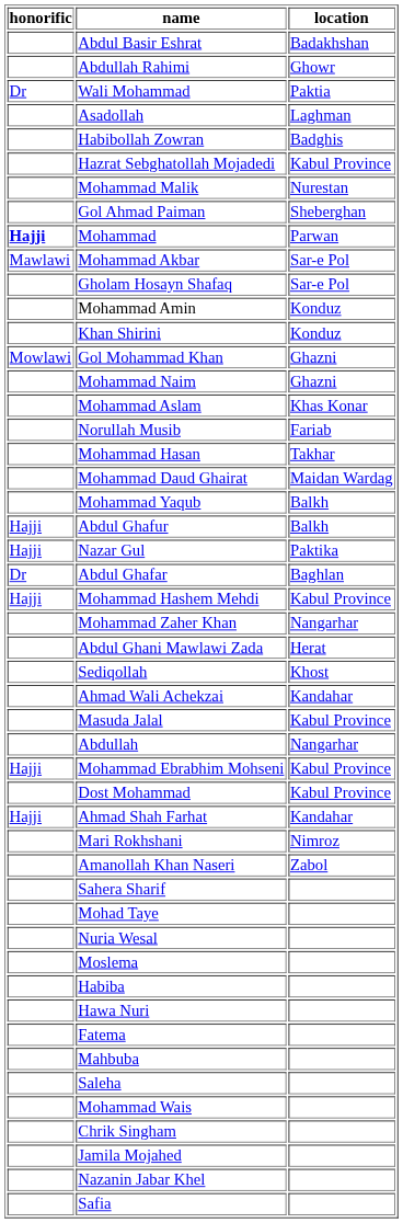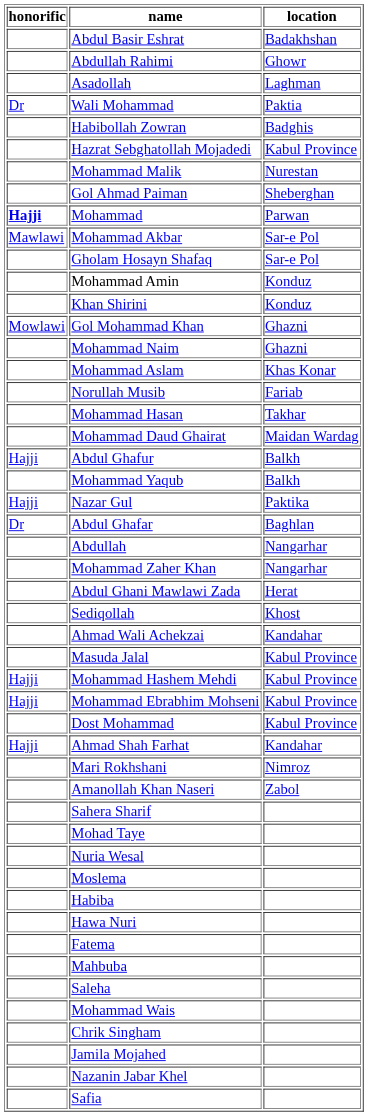rows swapped: Wali Mohammad <-> Asadollah
rows swapped: Mohammad Yaqub <-> Abdul Ghafur
rows swapped: Abdullah <-> Mohammad Hashem Mehdi
